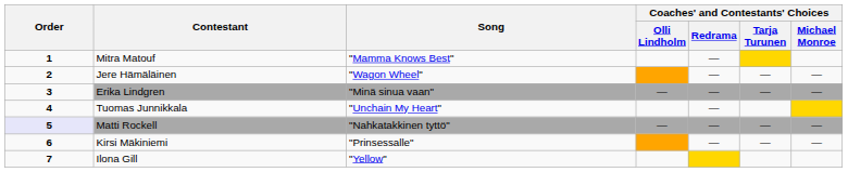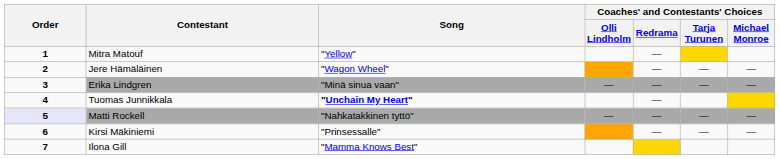Mitra Matouf | Song: "Mamma Knows Best" -> "Yellow"
Tuomas Junnikkala | Song: normal -> bold
Ilona Gill | Song: "Yellow" -> "Mamma Knows Best"
